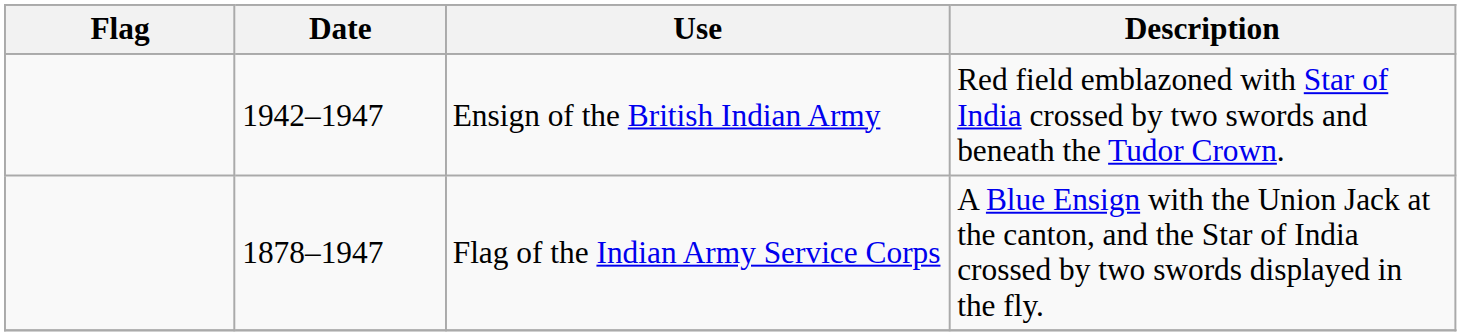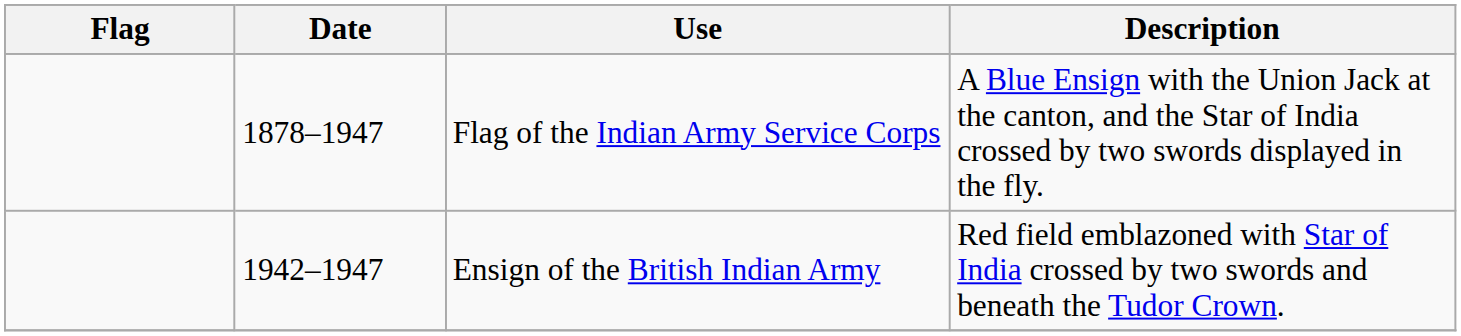rows swapped: Ensign of the British Indian Army <-> Flag of the Indian Army Service Corps
